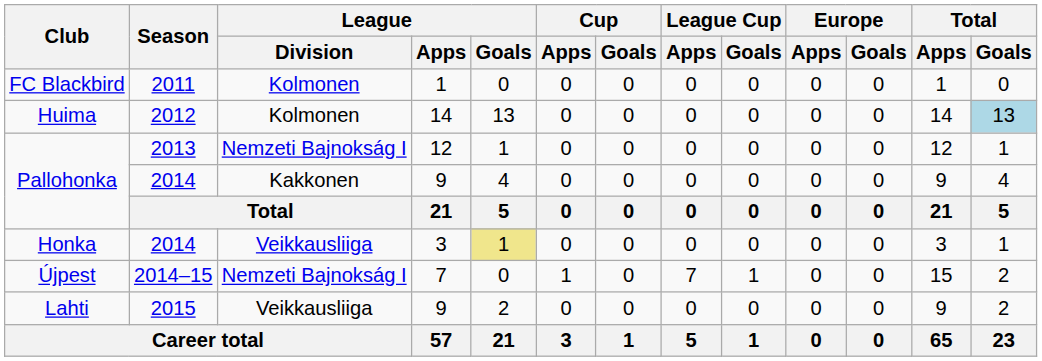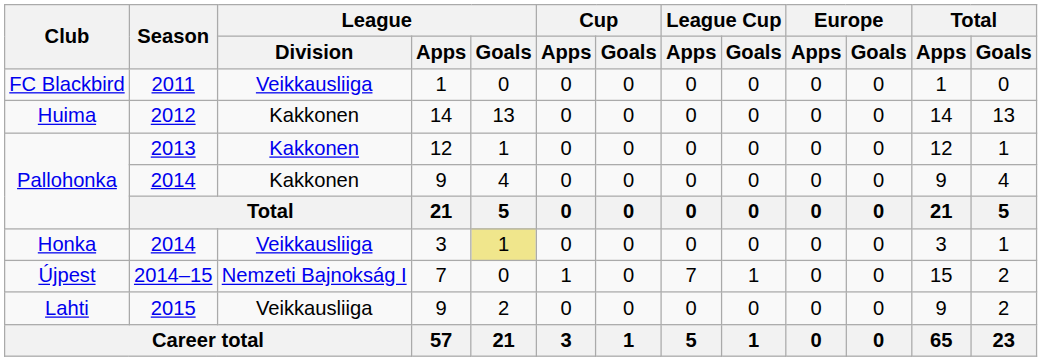FC Blackbird | League / Division: Kolmonen -> Veikkausliiga
Huima | League / Division: Kolmonen -> Kakkonen
Huima | Total / Goals: lightblue background -> no background
Pallohonka / 2013 | League / Division: Nemzeti Bajnokság I -> Kakkonen
